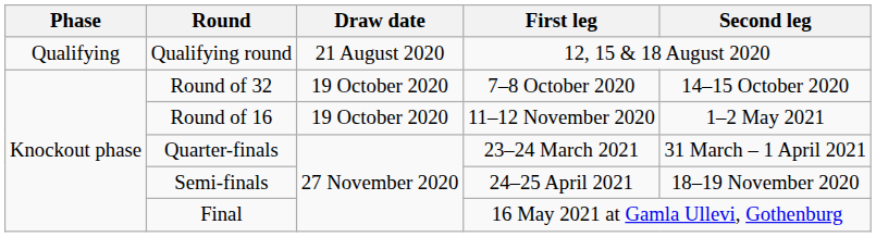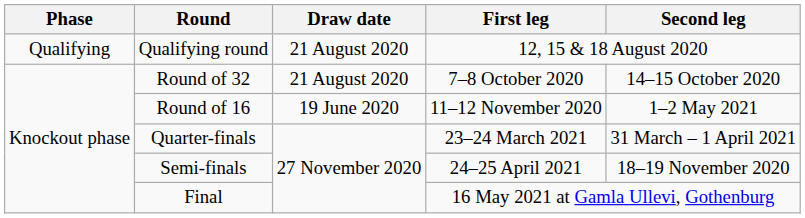Round of 32 | Draw date: 19 October 2020 -> 21 August 2020
Round of 16 | Draw date: 19 October 2020 -> 19 June 2020
